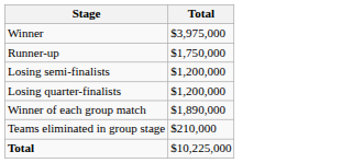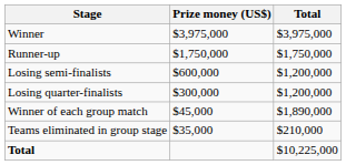+ column: Prize money (US$) | $3,975,000 | $1,750,000 | $600,000 | $300,000 | $45,000 | $35,000
